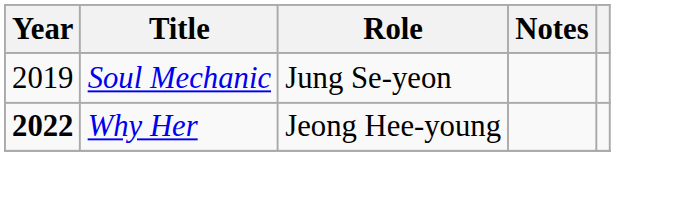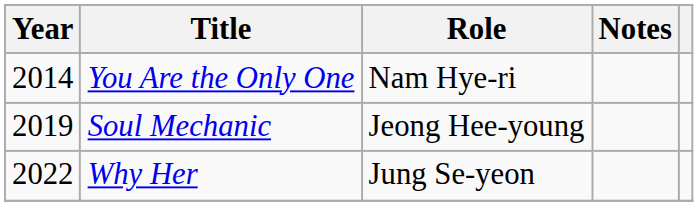+ row: 2014 | You Are the Only One | Nam Hye-ri
Soul Mechanic | Role: Jung Se-yeon -> Jeong Hee-young
Why Her | Year: bold -> normal
Why Her | Role: Jeong Hee-young -> Jung Se-yeon
